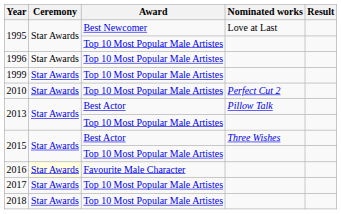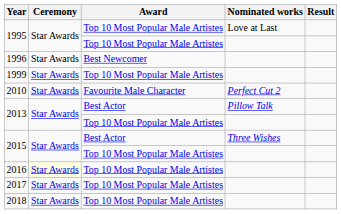1995 / Love at Last | Award: Best Newcomer -> Top 10 Most Popular Male Artistes
1996 | Award: Top 10 Most Popular Male Artistes -> Best Newcomer
2010 | Award: Top 10 Most Popular Male Artistes -> Favourite Male Character
2016 | Award: Favourite Male Character -> Top 10 Most Popular Male Artistes
